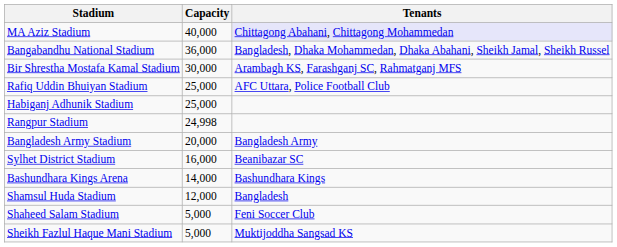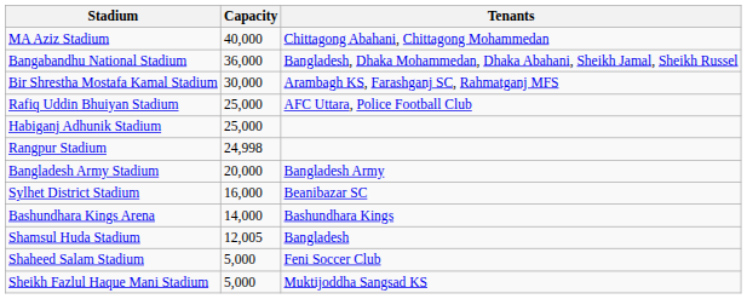MA Aziz Stadium | Tenants: lavender background -> no background
Shamsul Huda Stadium | Capacity: 12,000 -> 12,005
